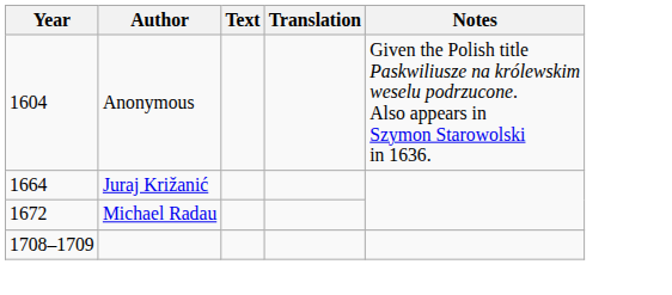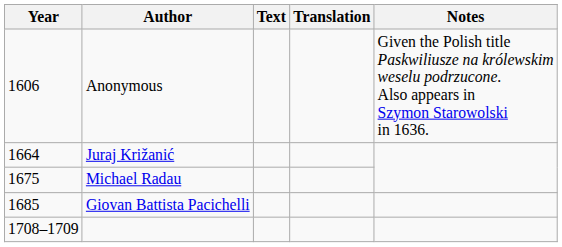Anonymous | Year: 1604 -> 1606
Michael Radau | Year: 1672 -> 1675
+ row: 1685 | Giovan Battista Pacichelli
